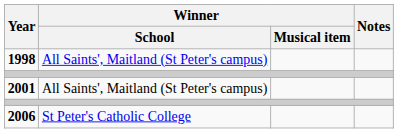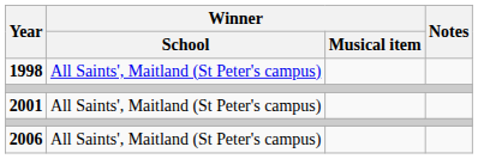2006 | Winner / School: St Peter's Catholic College -> All Saints', Maitland (St Peter's campus)
